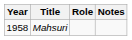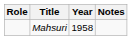columns swapped: Year <-> Role
